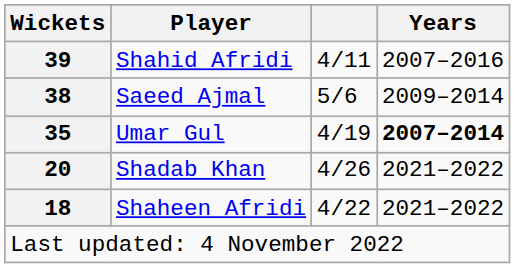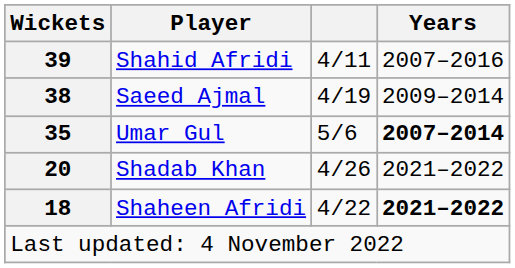Saeed Ajmal | column 3: 5/6 -> 4/19
Umar Gul | column 3: 4/19 -> 5/6
Shaheen Afridi | Years: normal -> bold
